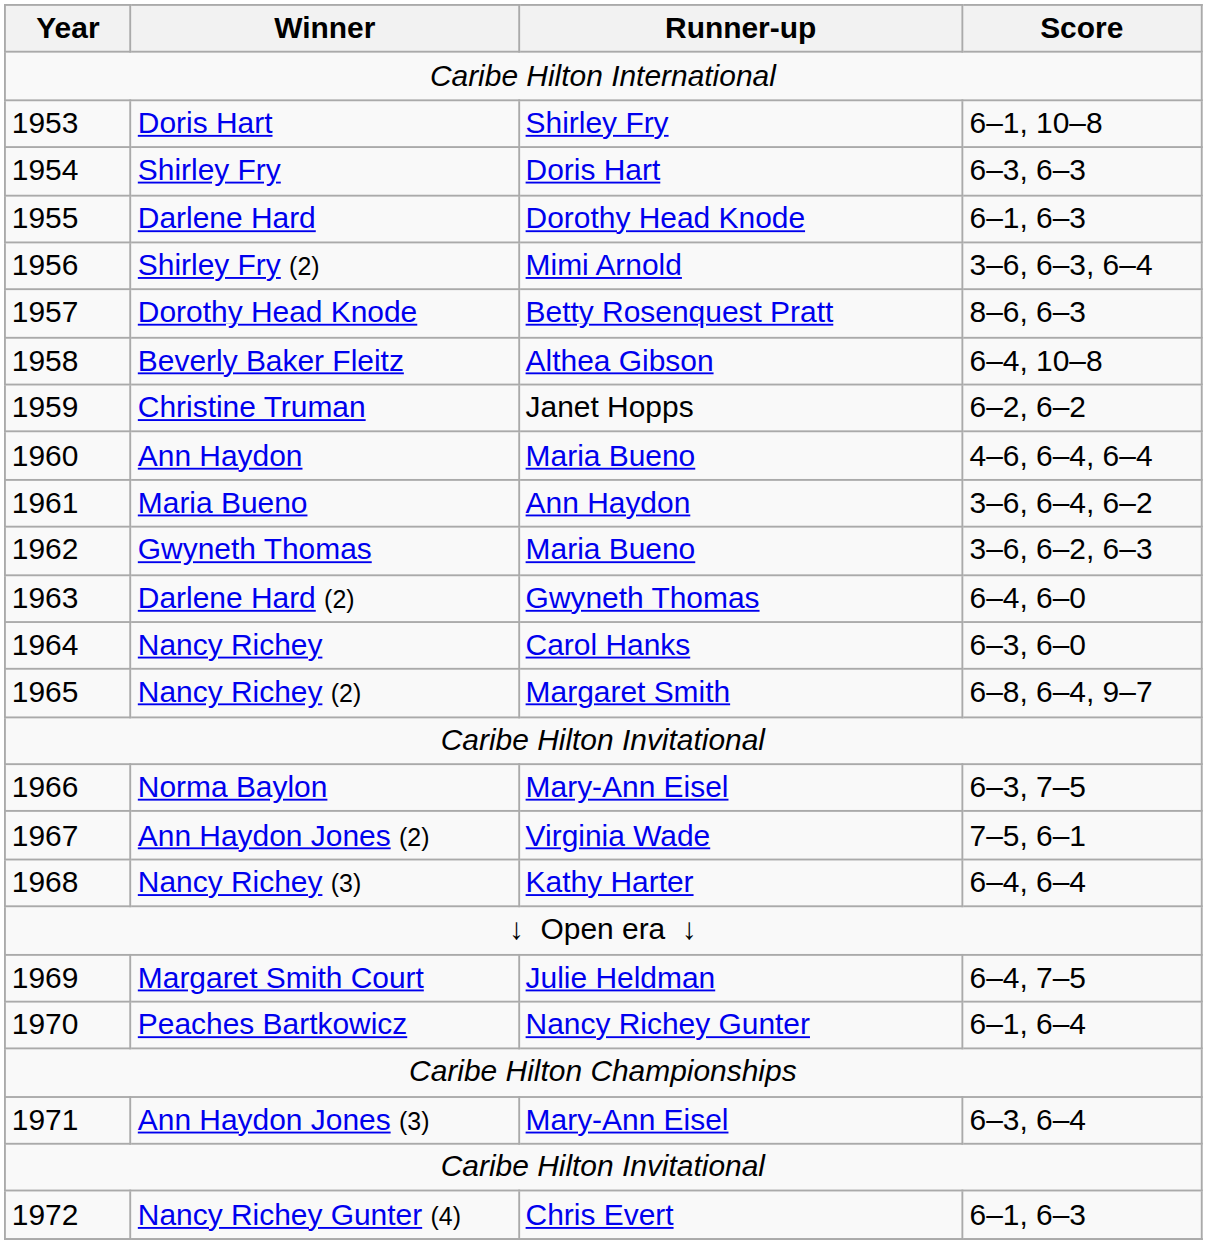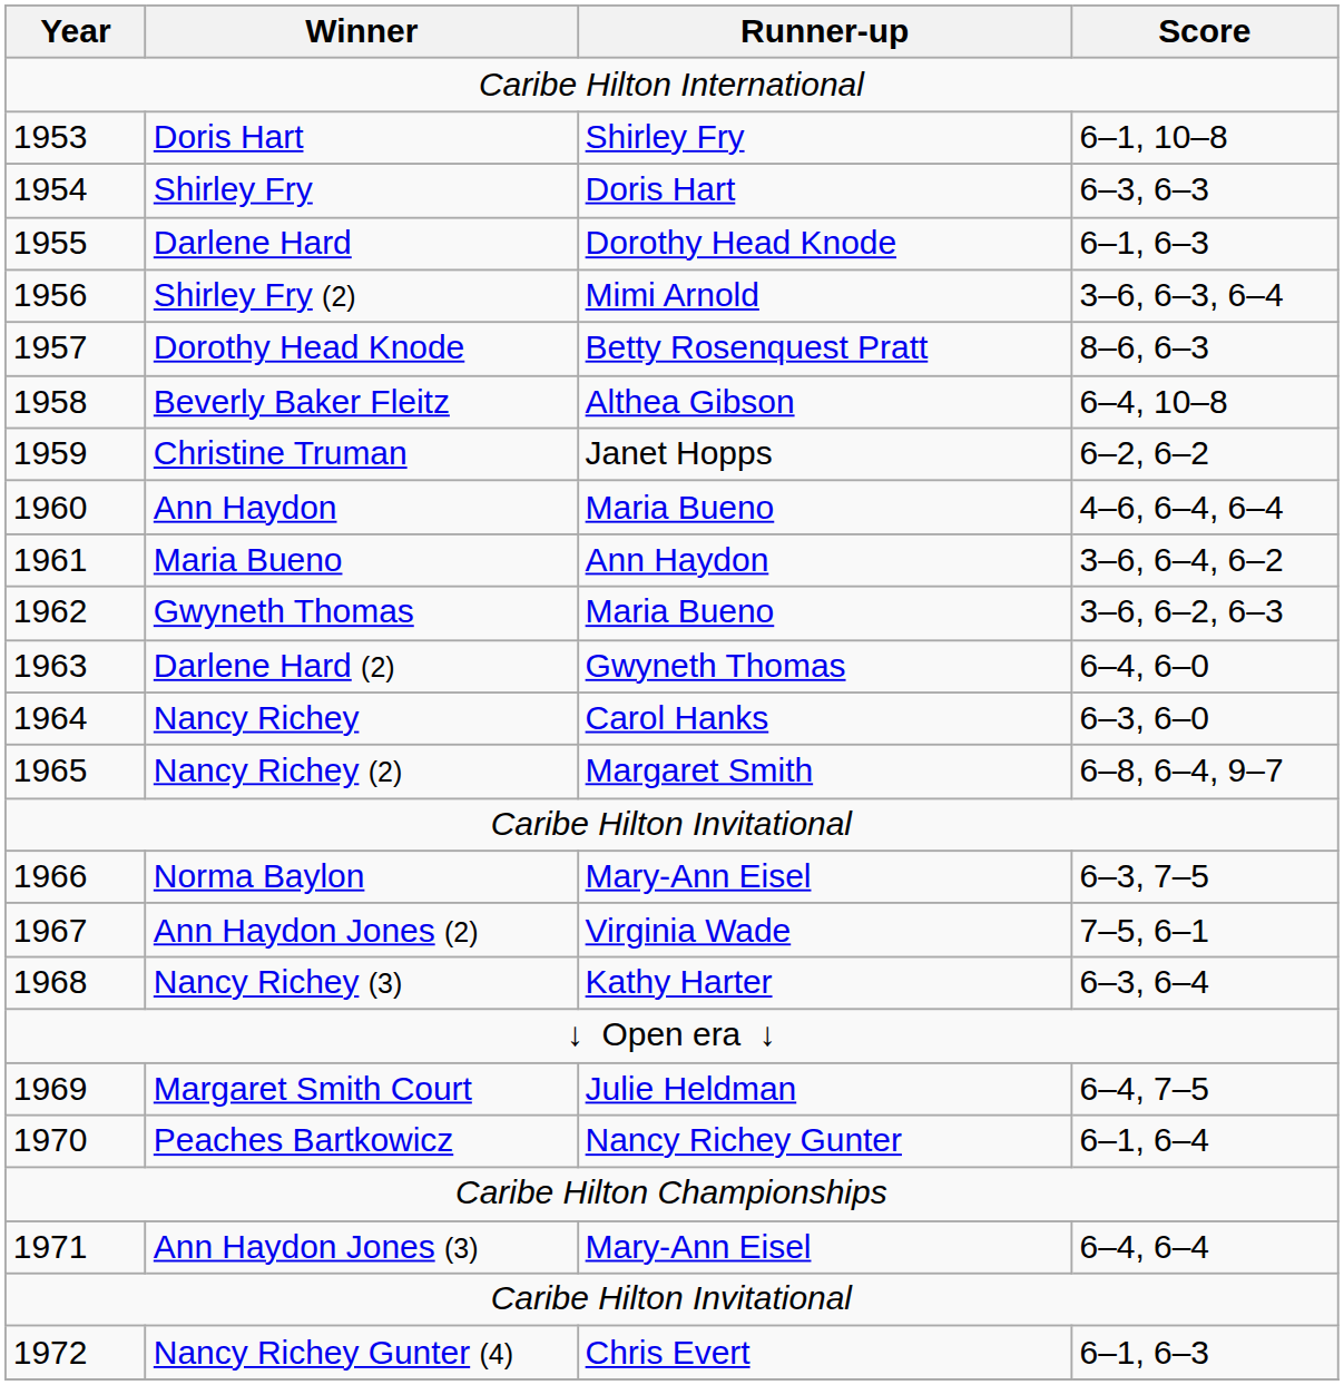Nancy Richey (3) | Score: 6–4, 6–4 -> 6–3, 6–4
Ann Haydon Jones (3) | Score: 6–3, 6–4 -> 6–4, 6–4
